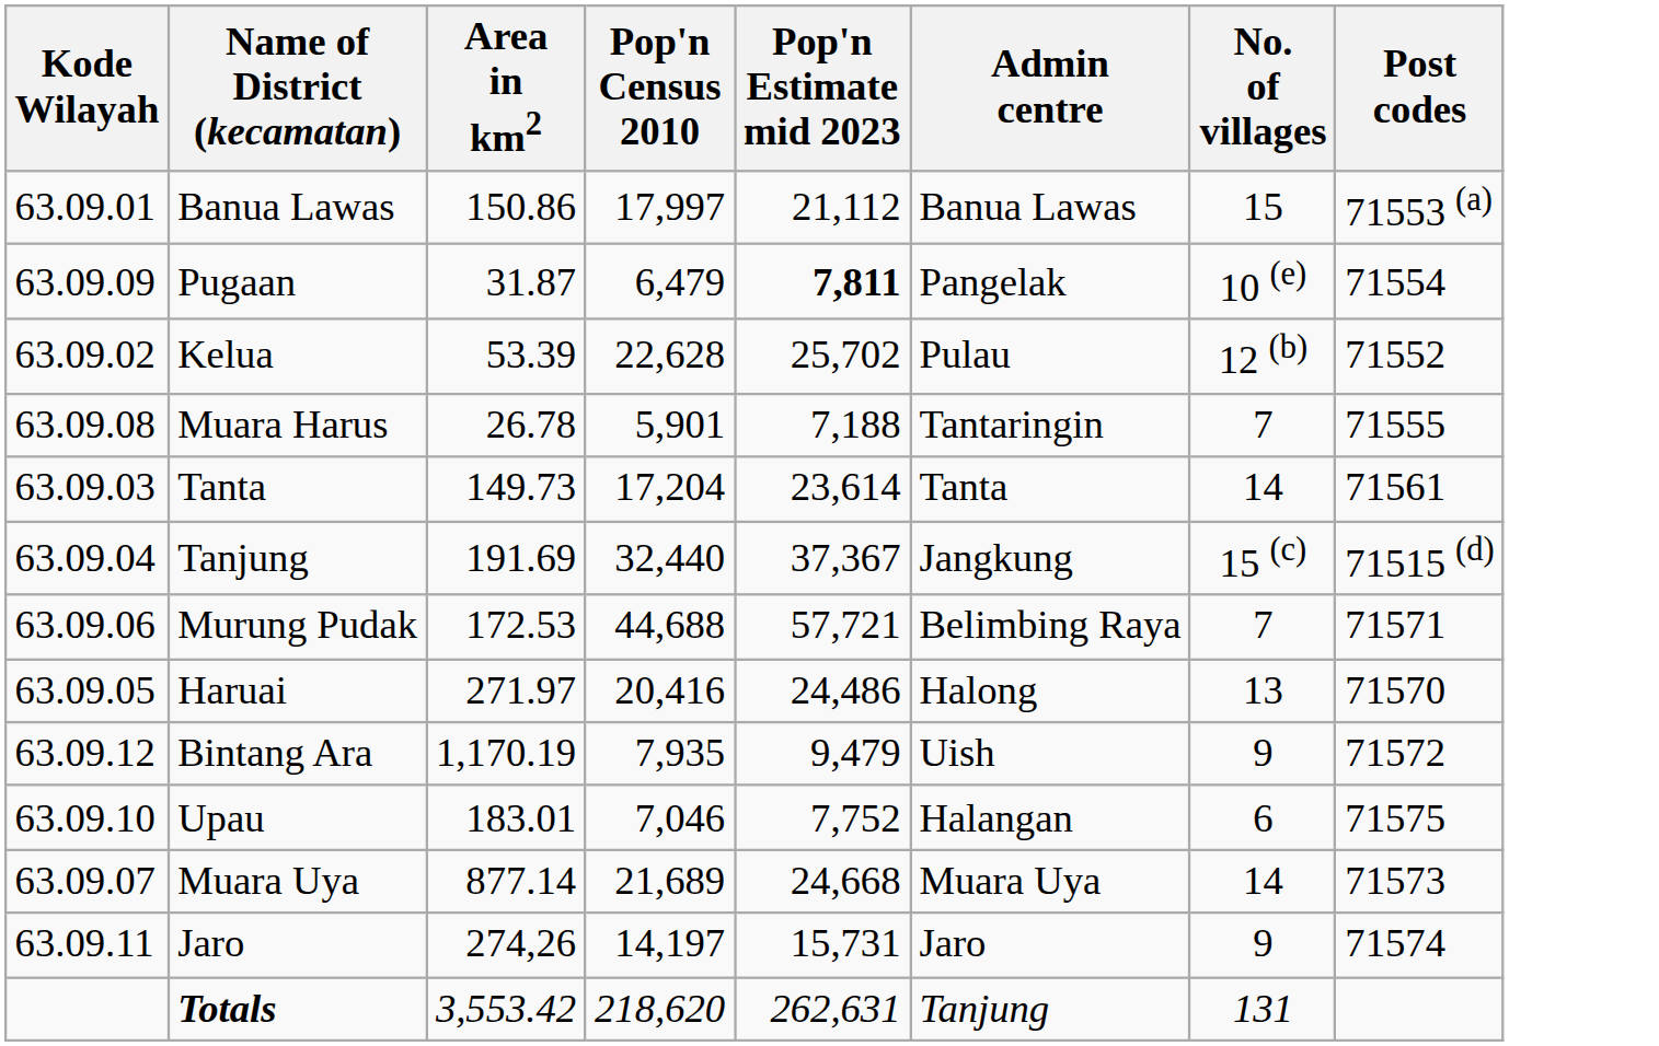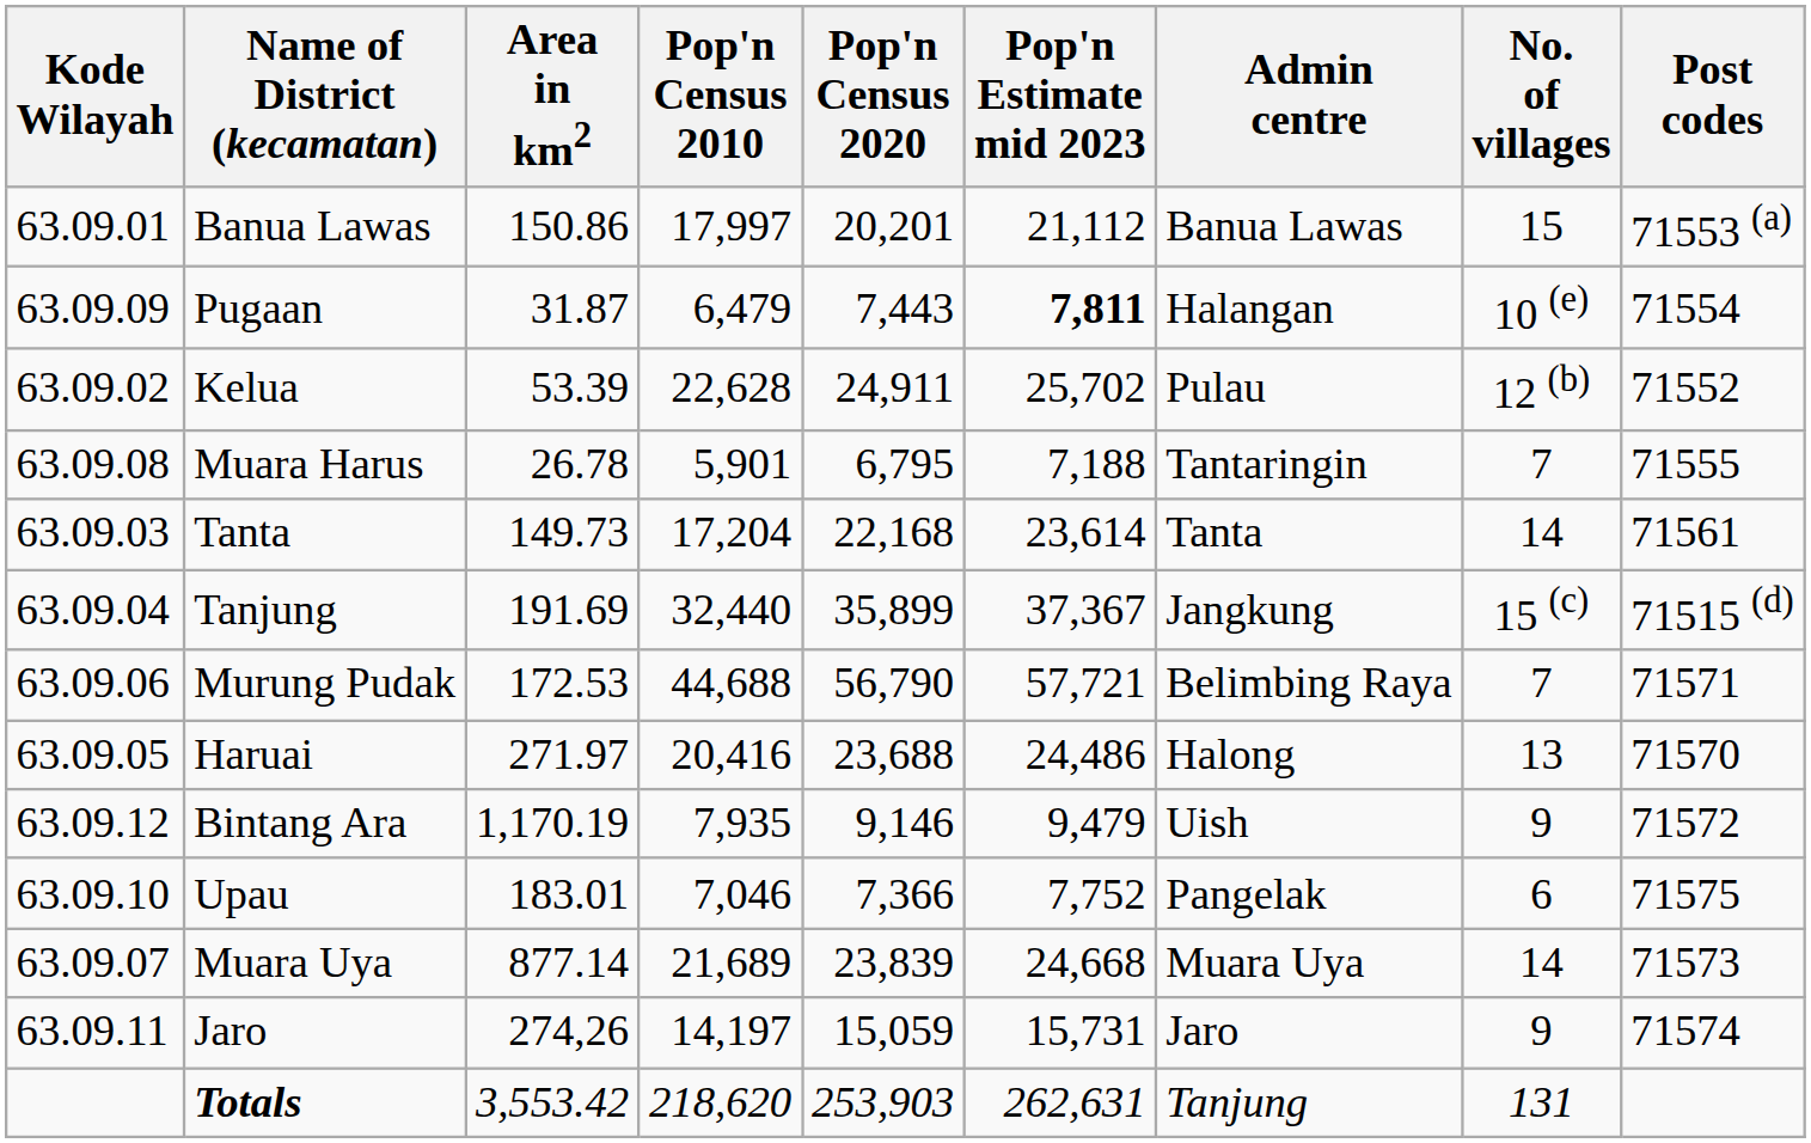+ column: Pop'n Census 2020 | 20,201 | 7,443 | 24,911 | 6,795 | 22,168 | 35,899 | 56,790 | 23,688 | 9,146 | 7,366 | 23,839 | 15,059 | 253,903
Pugaan | Admin centre: Pangelak -> Halangan
Upau | Admin centre: Halangan -> Pangelak
